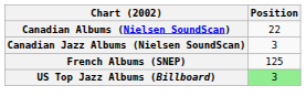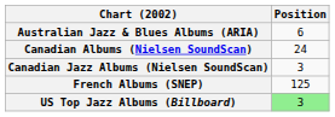+ row: Australian Jazz & Blues Albums (ARIA) | 6
Canadian Albums (Nielsen SoundScan) | Position: 22 -> 24
